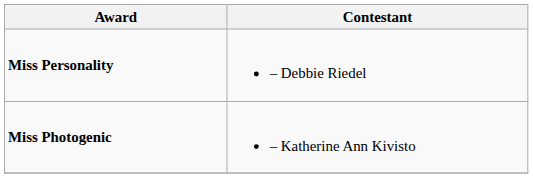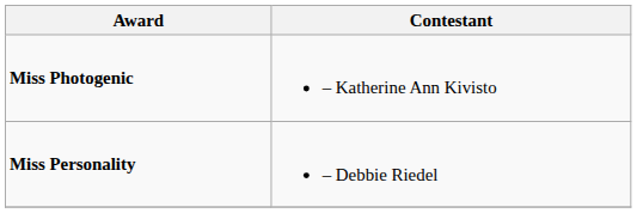rows swapped: Miss Personality <-> Miss Photogenic
